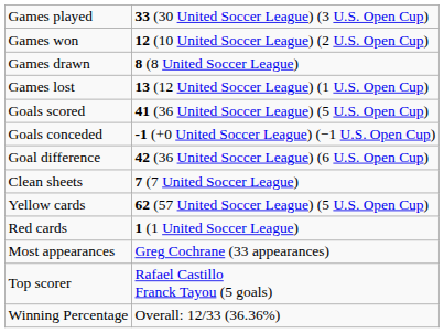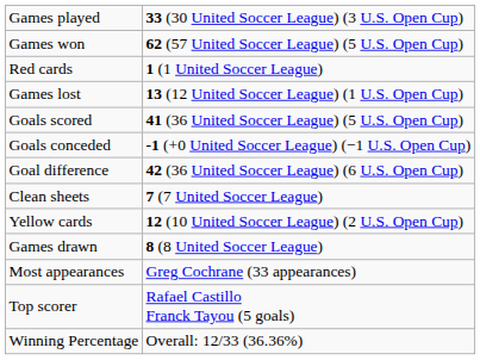Games won | column 2: 12 (10 United Soccer League) (2 U.S. Open Cup) -> 62 (57 United Soccer League) (5 U.S. Open Cup)
rows swapped: Games drawn <-> Red cards
Yellow cards | column 2: 62 (57 United Soccer League) (5 U.S. Open Cup) -> 12 (10 United Soccer League) (2 U.S. Open Cup)
